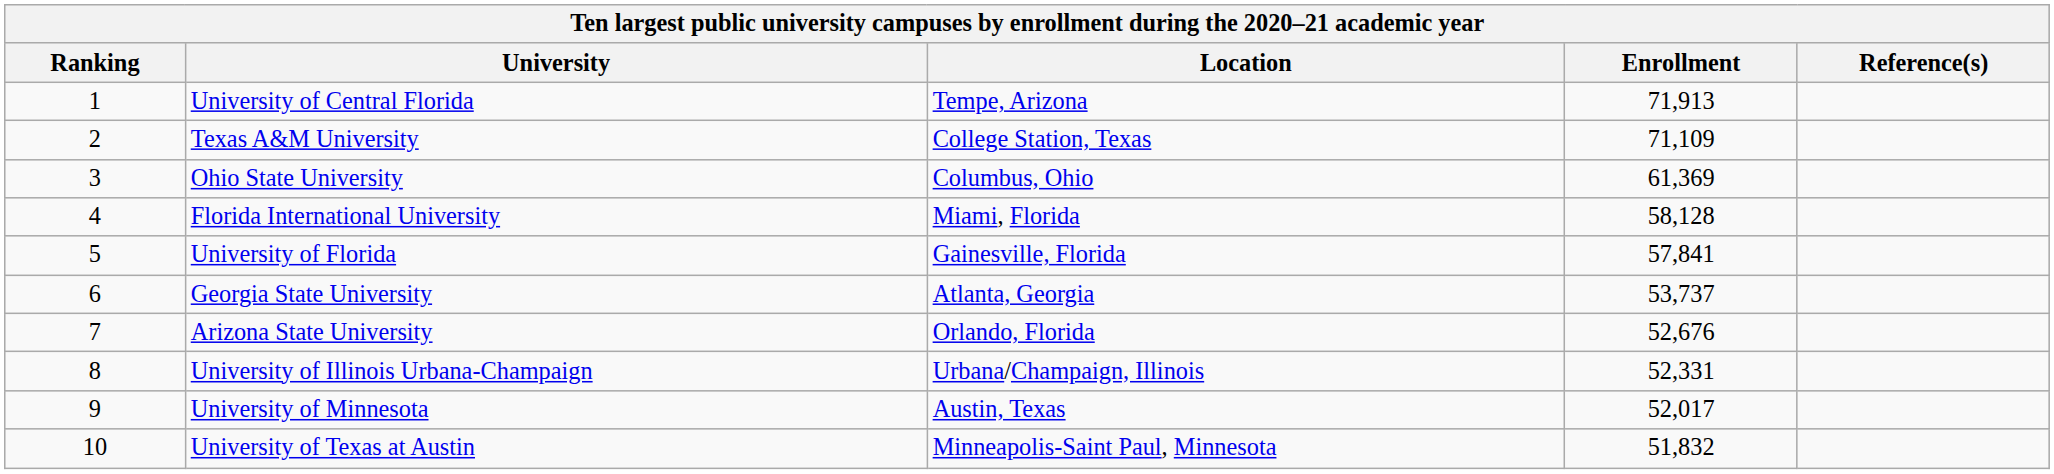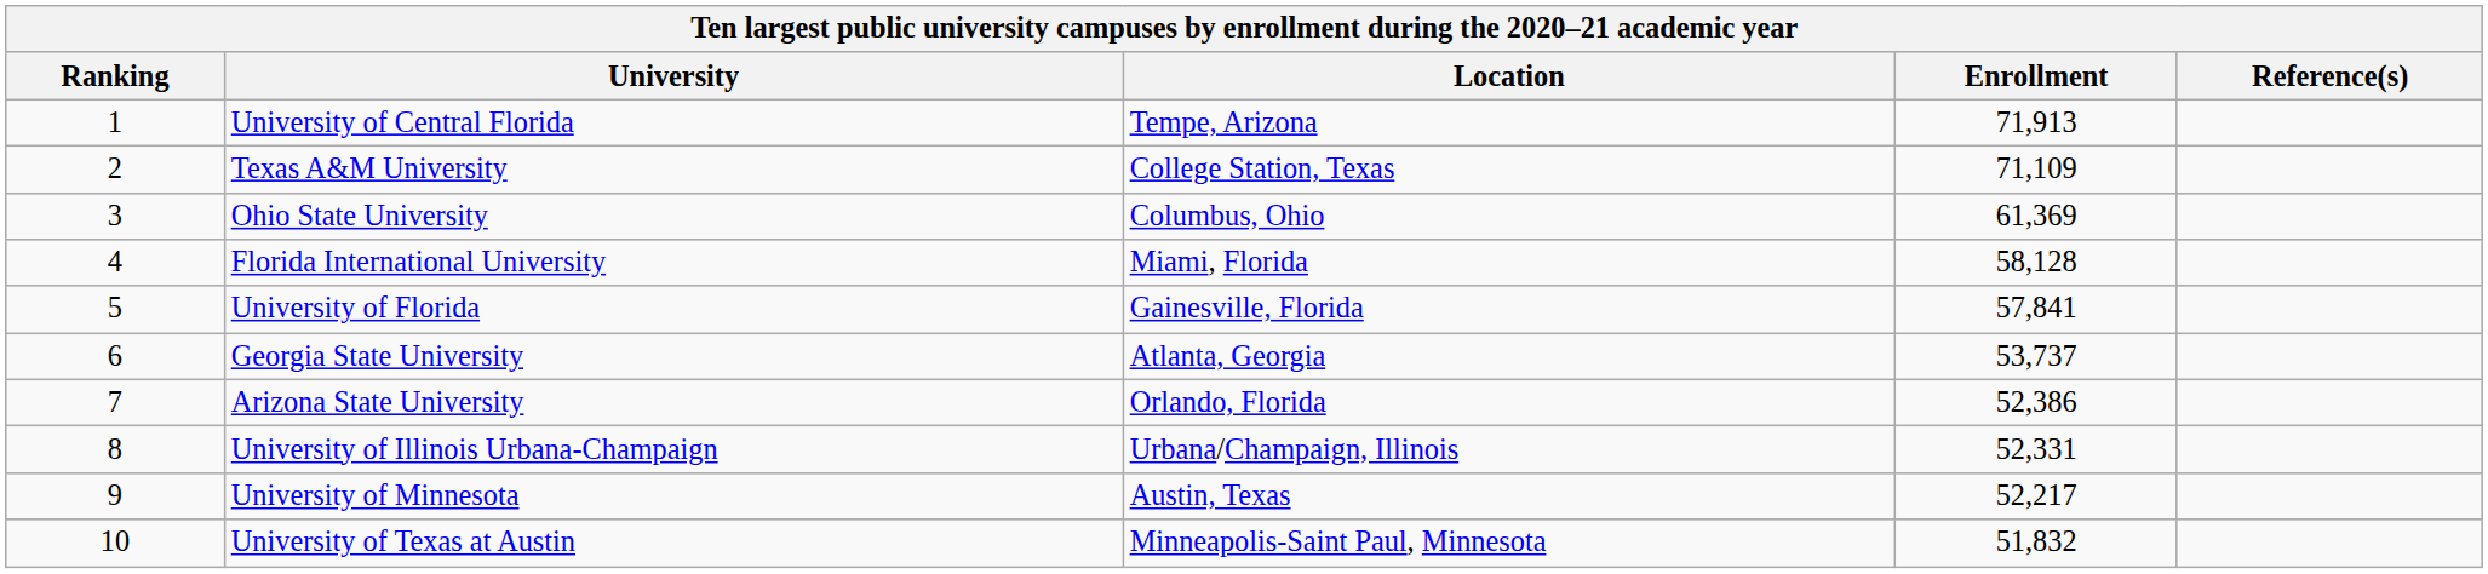Arizona State University | Enrollment: 52,676 -> 52,386
University of Minnesota | Enrollment: 52,017 -> 52,217
